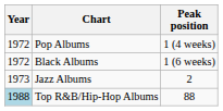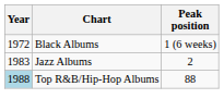- row: 1972 | Pop Albums | 1 (4 weeks)
Jazz Albums | Year: 1973 -> 1983
